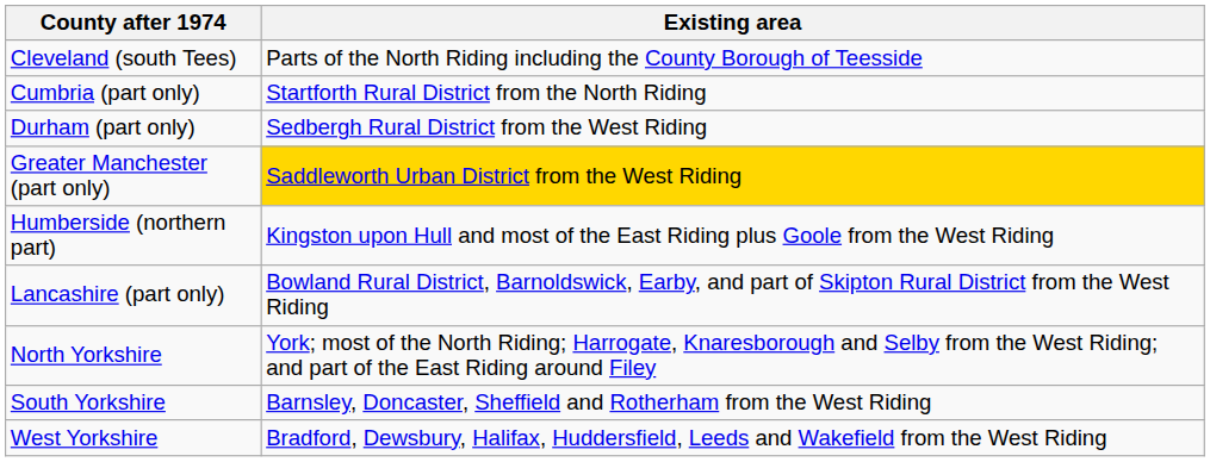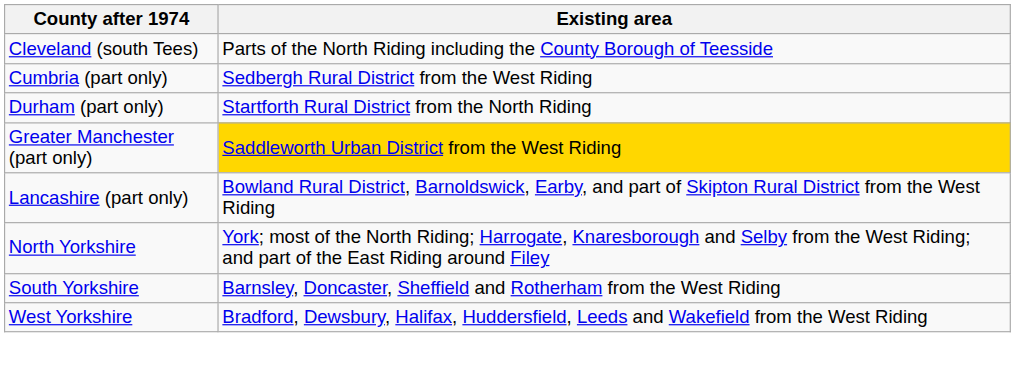Cumbria (part only) | Existing area: Startforth Rural District from the North Riding -> Sedbergh Rural District from the West Riding
Durham (part only) | Existing area: Sedbergh Rural District from the West Riding -> Startforth Rural District from the North Riding
- row: Humberside (northern part) | Kingston upon Hull and most of the East Riding plus Goole from the West Riding
